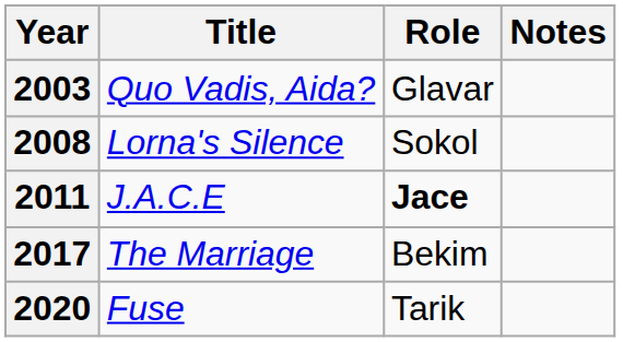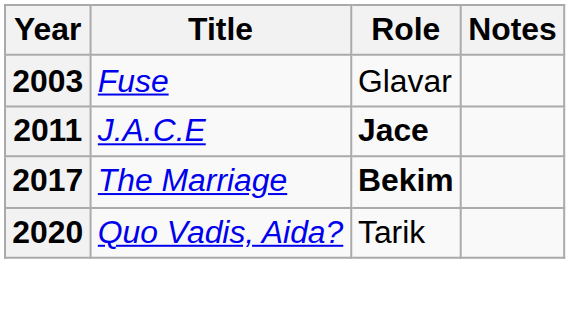2003 | Title: Quo Vadis, Aida? -> Fuse
- row: 2008 | Lorna's Silence | Sokol
2017 | Role: normal -> bold
2020 | Title: Fuse -> Quo Vadis, Aida?
